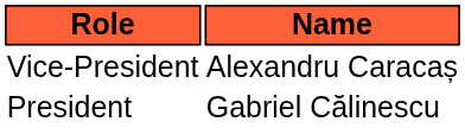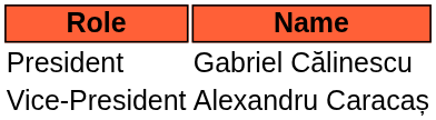rows swapped: President <-> Vice-President
